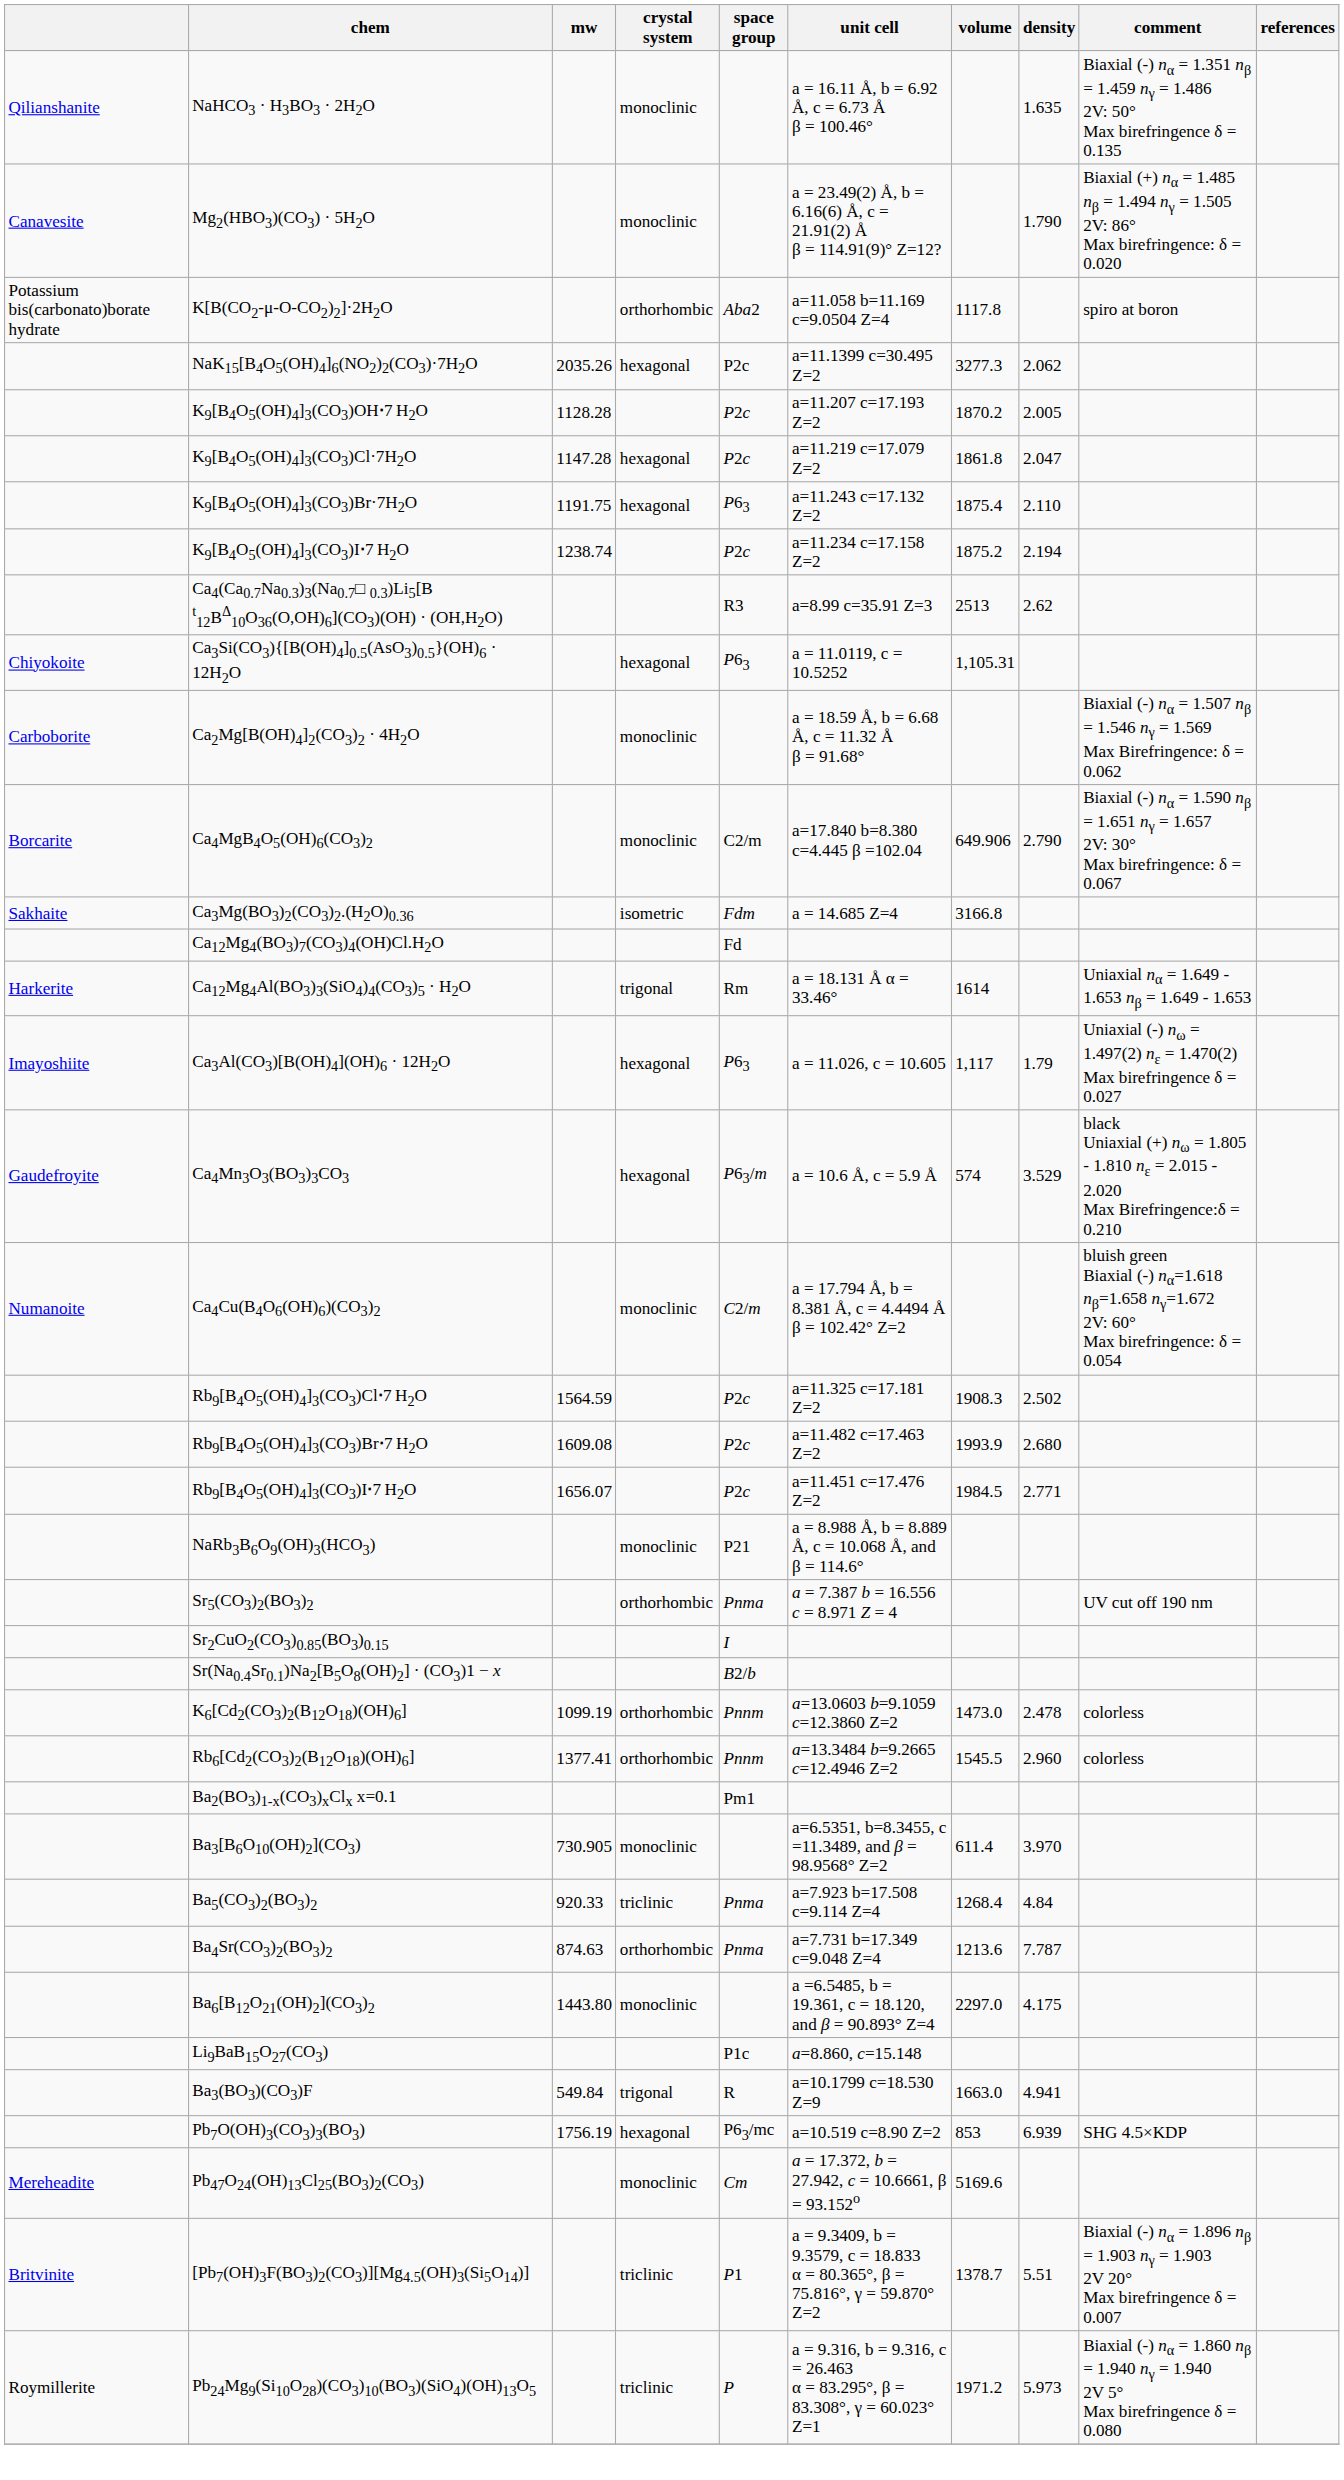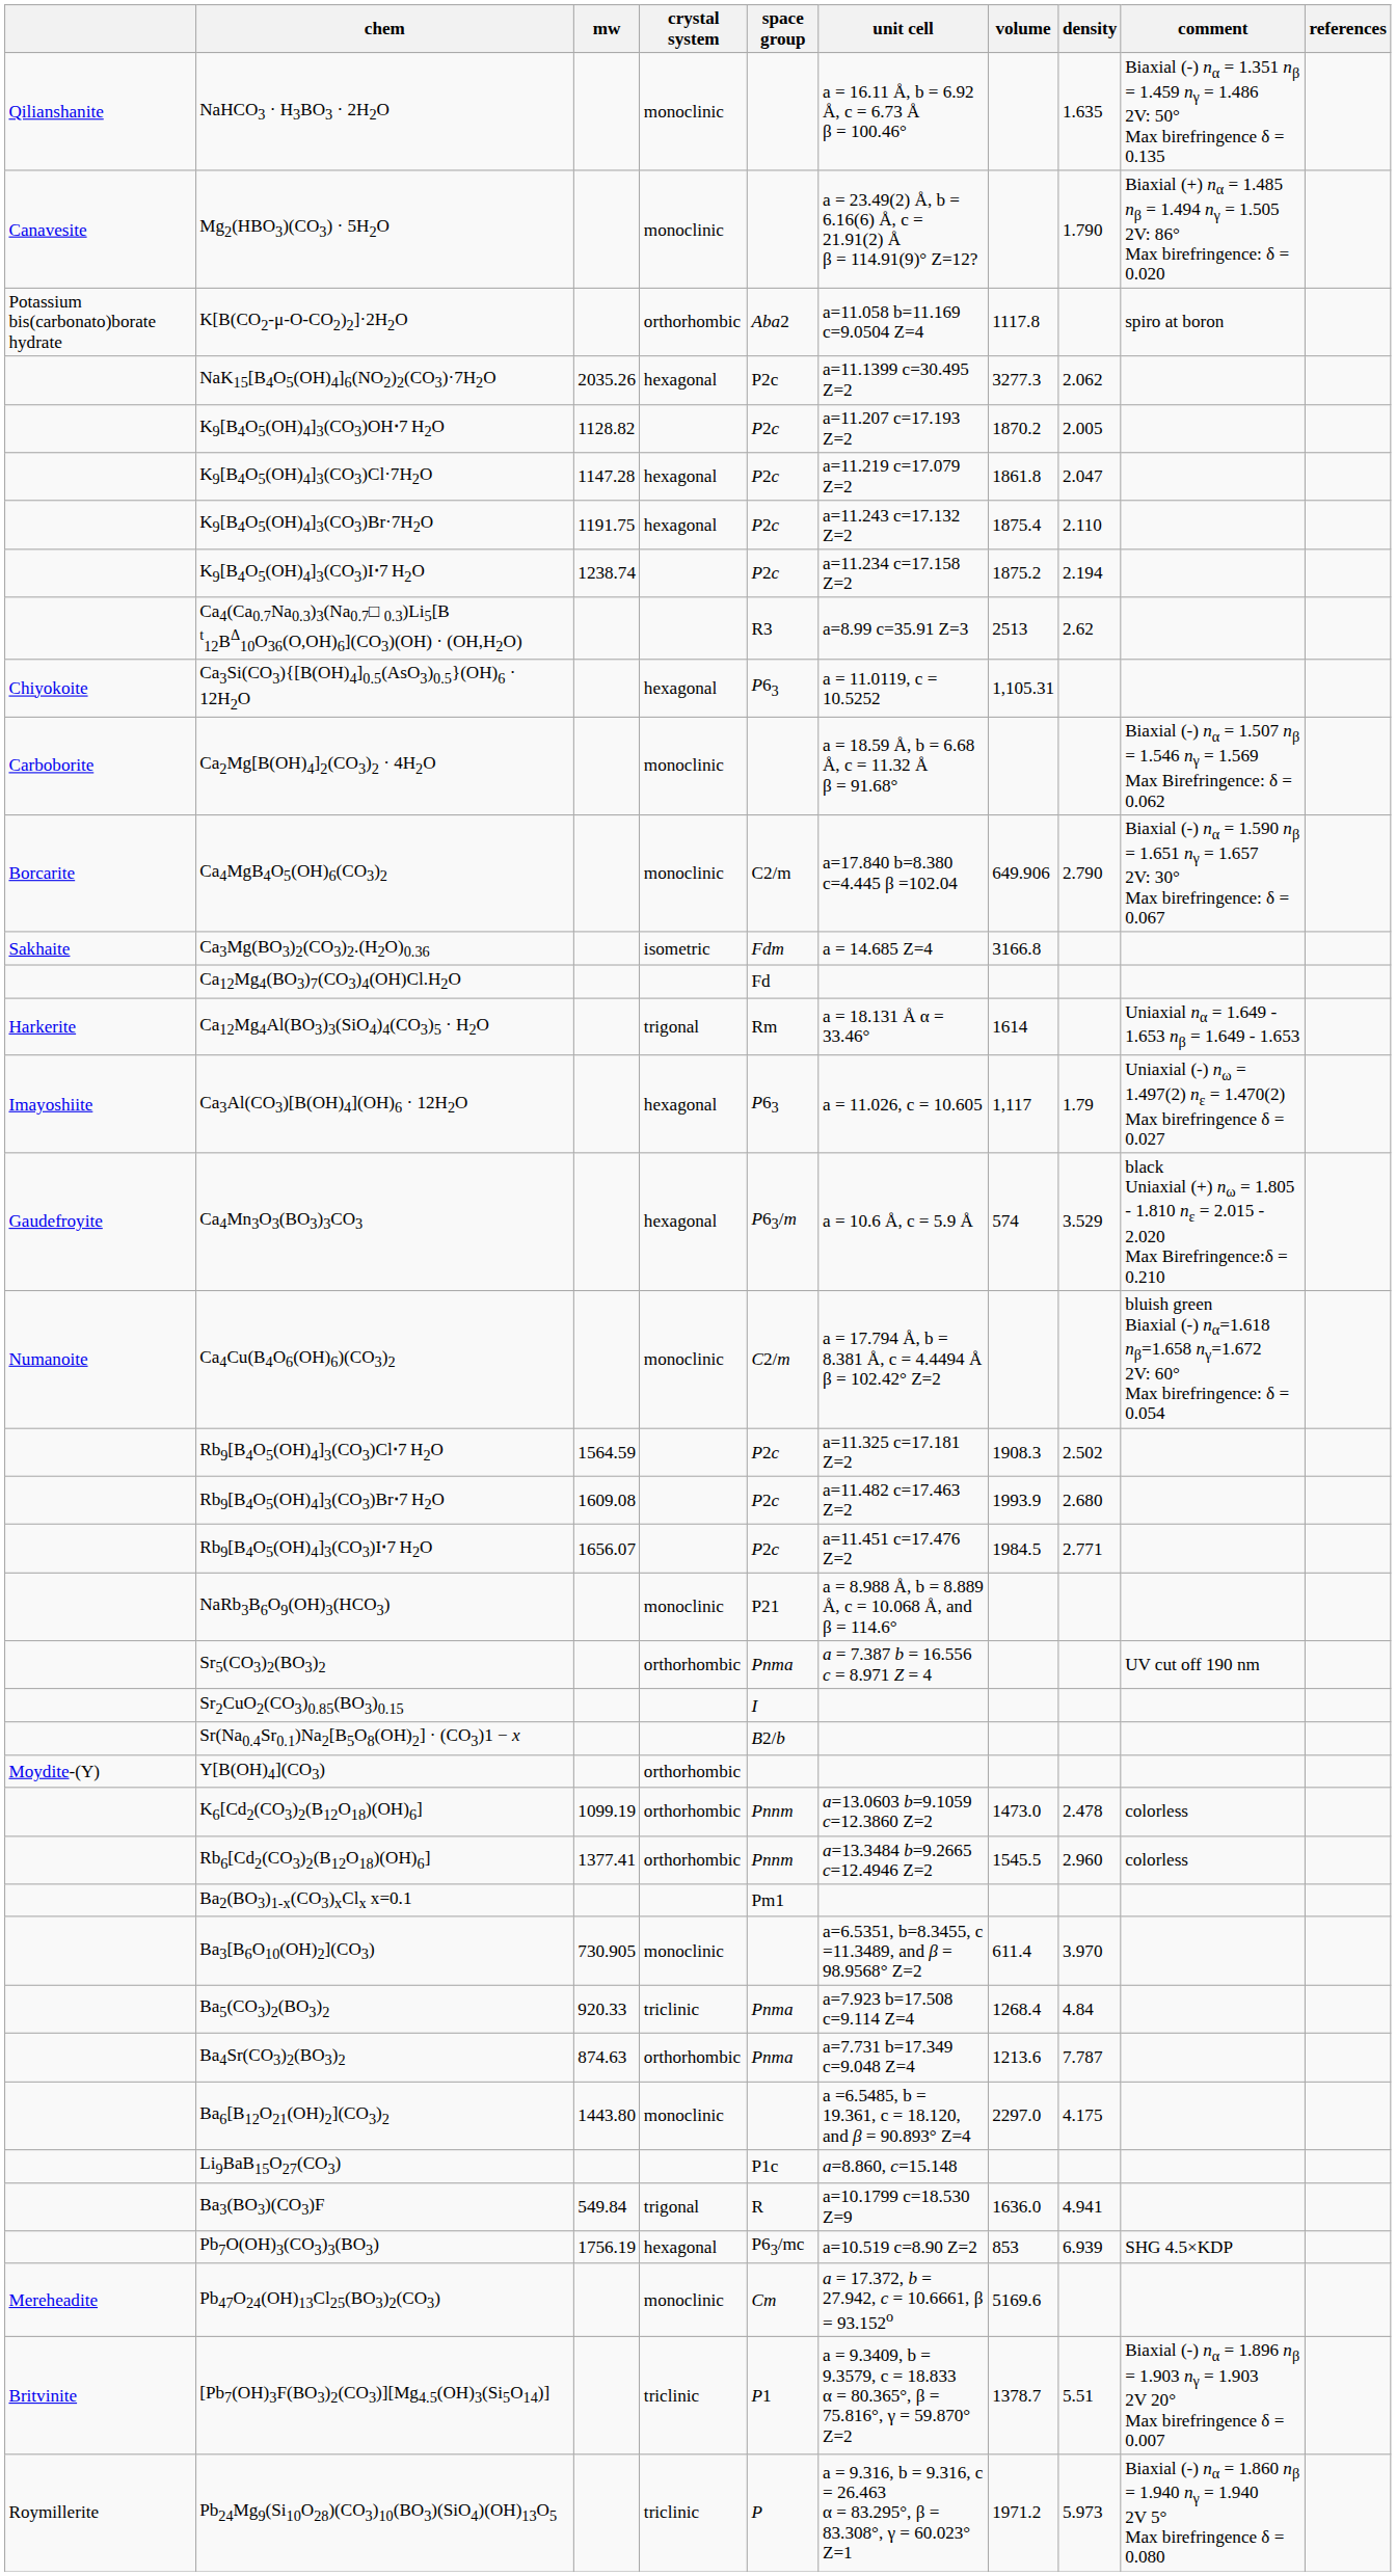K9[B4O5(OH)4]3(CO3)OH⋅7 H2O | mw: 1128.28 -> 1128.82
K9[B4O5(OH)4]3(CO3)Br·7H2O | space group: P63 -> P2c
+ row: Moydite-(Y) | Y[B(OH)4](CO3) | orthorhombic
Ba3(BO3)(CO3)F | volume: 1663.0 -> 1636.0
